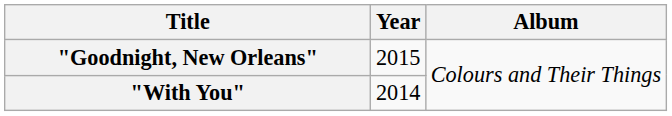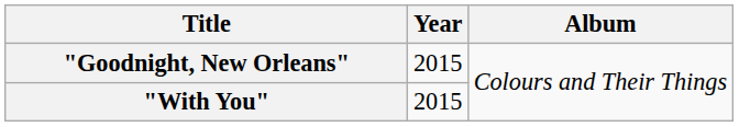"With You" | Year: 2014 -> 2015
